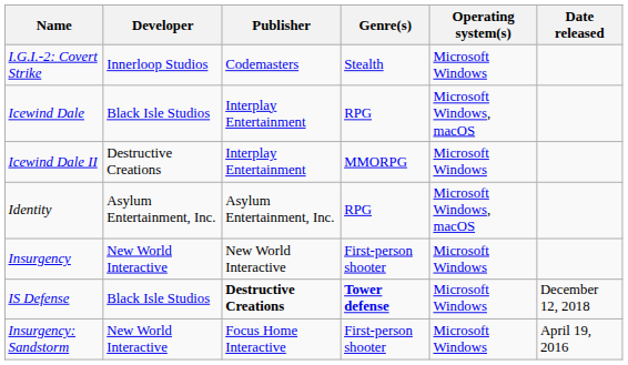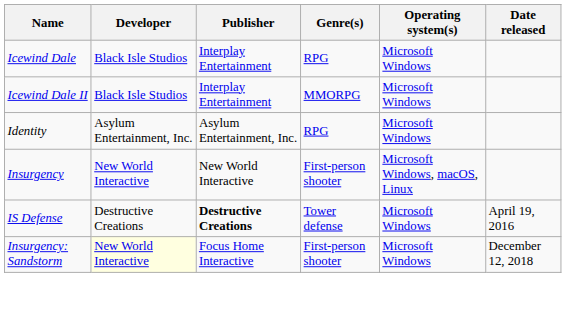- row: I.G.I.-2: Covert Strike | Innerloop Studios | Codemasters | Stealth | Microsoft Windows
Icewind Dale | Operating system(s): Microsoft Windows, macOS -> Microsoft Windows
Icewind Dale II | Developer: Destructive Creations -> Black Isle Studios
Identity | Operating system(s): Microsoft Windows, macOS -> Microsoft Windows
Insurgency | Operating system(s): Microsoft Windows -> Microsoft Windows, macOS, Linux
IS Defense | Developer: Black Isle Studios -> Destructive Creations
IS Defense | Genre(s): bold -> normal
IS Defense | Date released: December 12, 2018 -> April 19, 2016
Insurgency: Sandstorm | Developer: no background -> lightyellow background
Insurgency: Sandstorm | Date released: April 19, 2016 -> December 12, 2018
